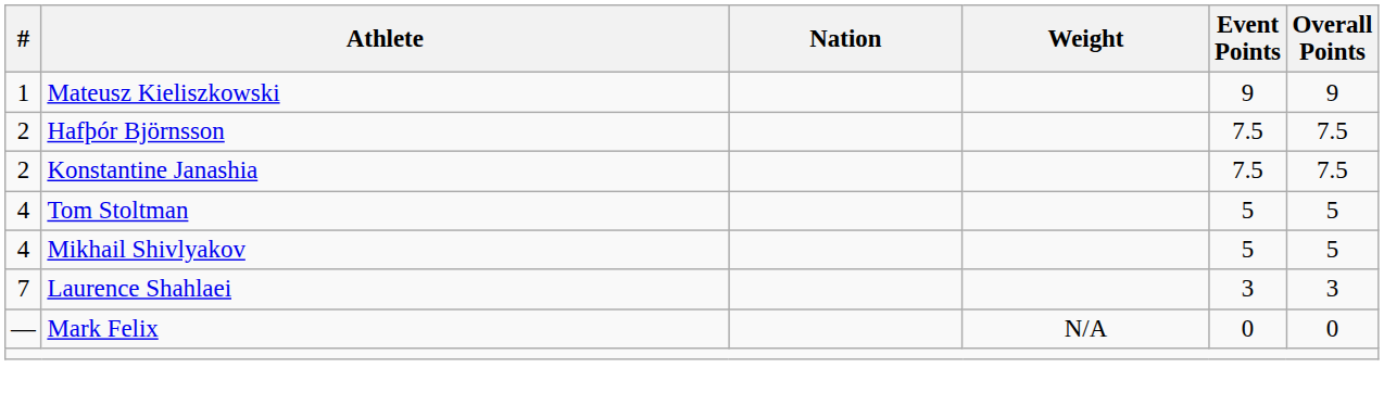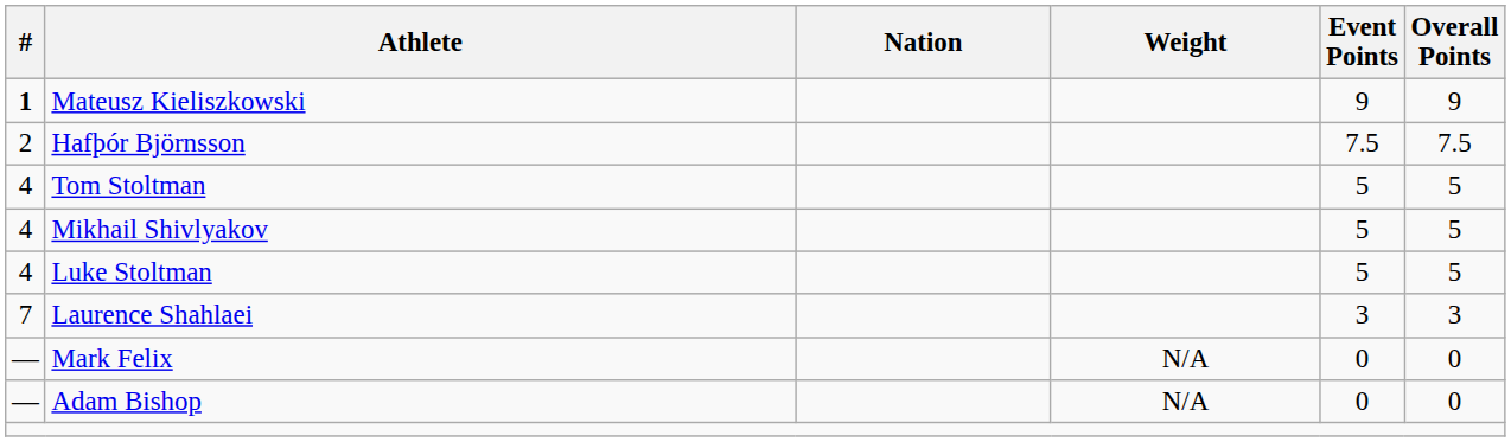Mateusz Kieliszkowski | #: normal -> bold
- row: 2 | Konstantine Janashia | 7.5 | 7.5
+ row: 4 | Luke Stoltman | 5 | 5
+ row: — | Adam Bishop | N/A | 0 | 0
